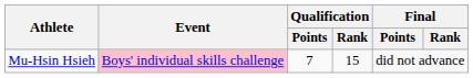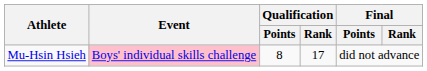Mu-Hsin Hsieh | Qualification / Points: 7 -> 8
Mu-Hsin Hsieh | Qualification / Rank: 15 -> 17
